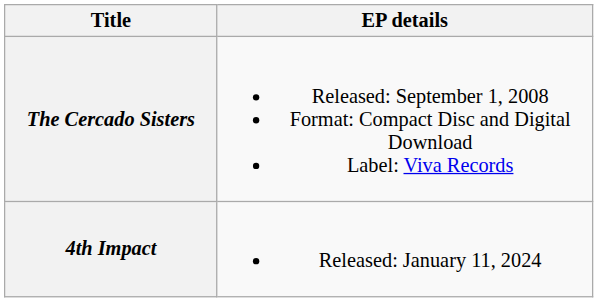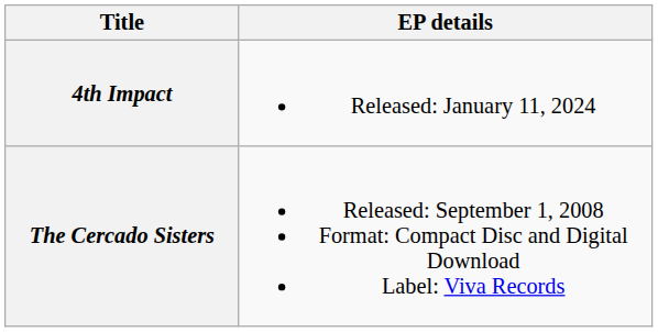rows swapped: The Cercado Sisters <-> 4th Impact
